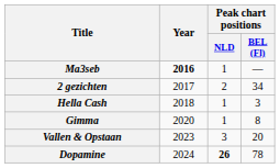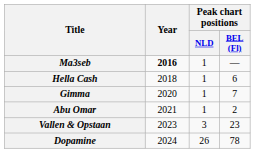- row: 2 gezichten | 2017 | 2 | 34
Hella Cash | Peak chart positions / BEL (Fl): 3 -> 6
Gimma | Peak chart positions / BEL (Fl): 8 -> 7
+ row: Abu Omar | 2021 | 1 | 2
Vallen & Opstaan | Peak chart positions / BEL (Fl): 20 -> 23
Dopamine | Peak chart positions / NLD: bold -> normal
